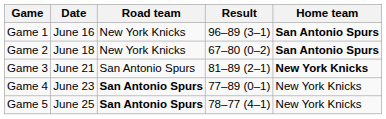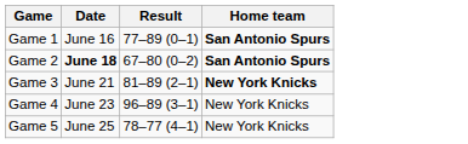- column: Road team | New York Knicks | New York Knicks | San Antonio Spurs | San Antonio Spurs | San Antonio Spurs
Game 1 | Result: 96–89 (3–1) -> 77–89 (0–1)
Game 2 | Date: normal -> bold
Game 4 | Result: 77–89 (0–1) -> 96–89 (3–1)
